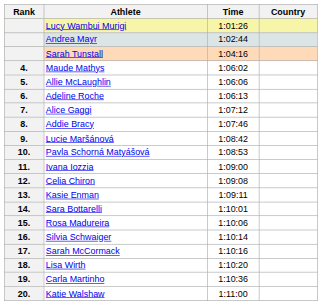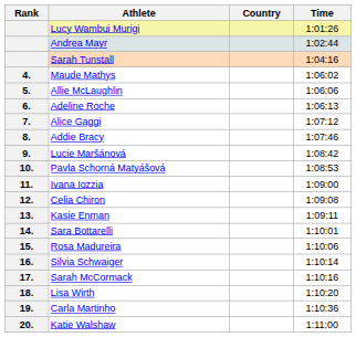columns swapped: Country <-> Time
